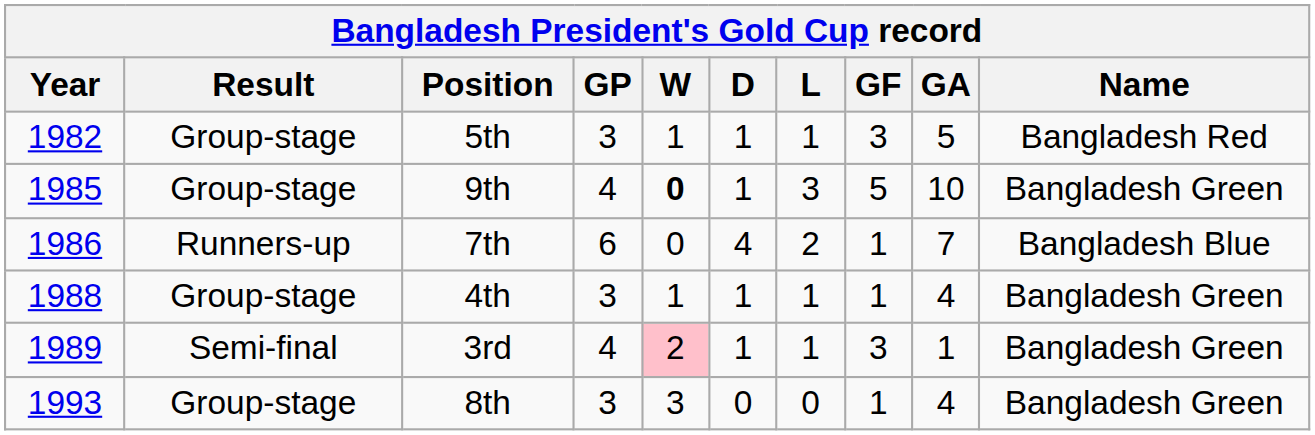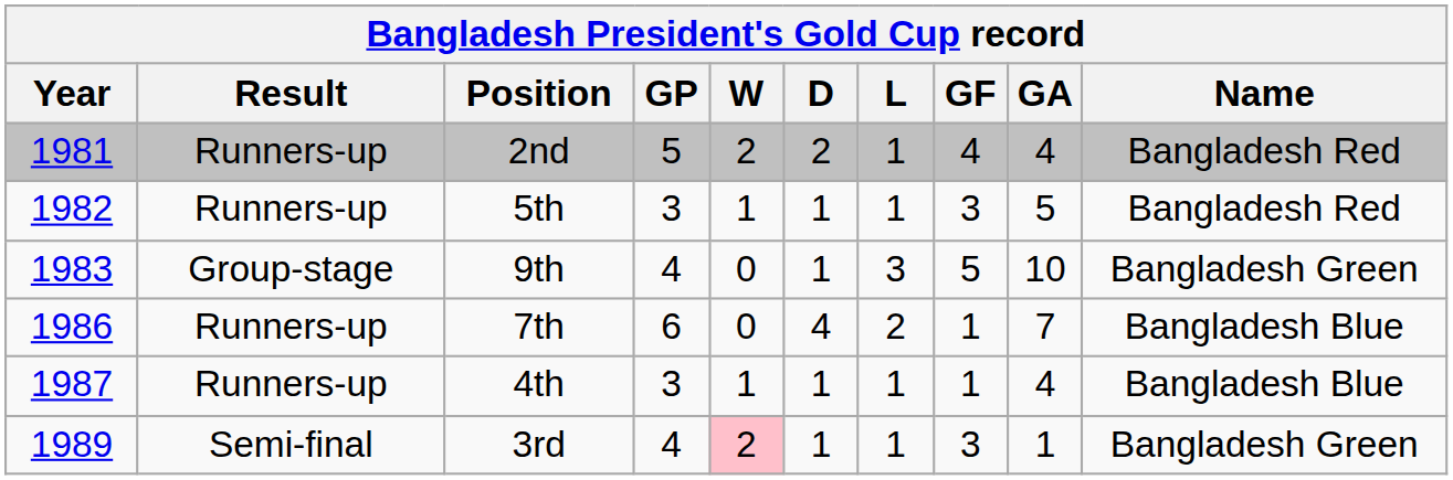+ row: 1981 | Runners-up | 2nd | 5 | 2 | 2 | 1 | 4 | 4 | Bangladesh Red
5th | Result: Group-stage -> Runners-up
9th | Year: 1985 -> 1983
9th | W: bold -> normal
4th | Year: 1988 -> 1987
4th | Result: Group-stage -> Runners-up
4th | Name: Bangladesh Green -> Bangladesh Blue
- row: 1993 | Group-stage | 8th | 3 | 3 | 0 | 0 | 1 | 4 | Bangladesh Green
